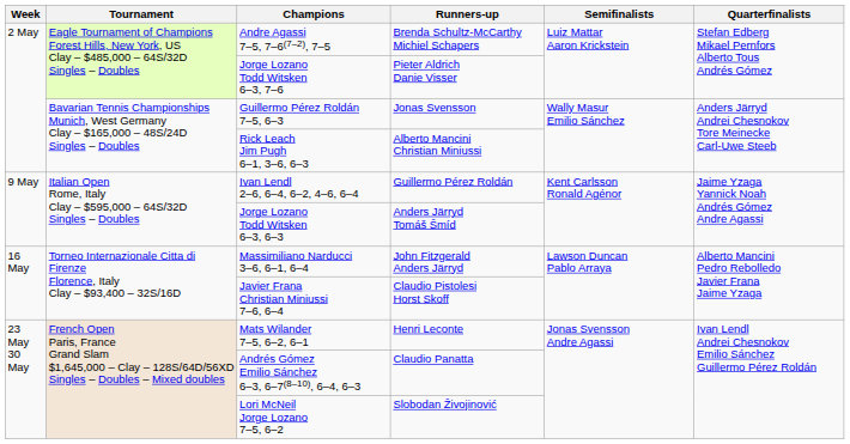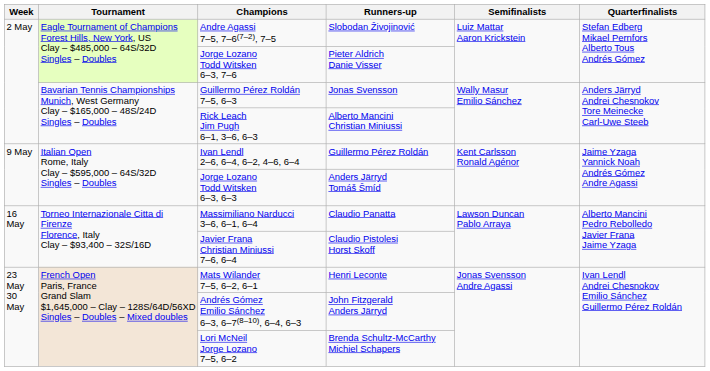Andre Agassi 7–5, 7–6(7–2), 7–5 | Runners-up: Brenda Schultz-McCarthy Michiel Schapers -> Slobodan Živojinović
Massimiliano Narducci 3–6, 6–1, 6–4 | Runners-up: John Fitzgerald Anders Järryd -> Claudio Panatta
Andrés Gómez Emilio Sánchez 6–3, 6–7(8–10), 6–4, 6–3 | Runners-up: Claudio Panatta -> John Fitzgerald Anders Järryd
Lori McNeil Jorge Lozano 7–5, 6–2 | Runners-up: Slobodan Živojinović -> Brenda Schultz-McCarthy Michiel Schapers
